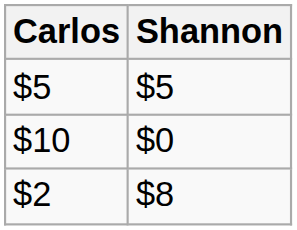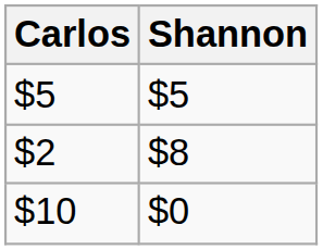rows swapped: $10 <-> $2
